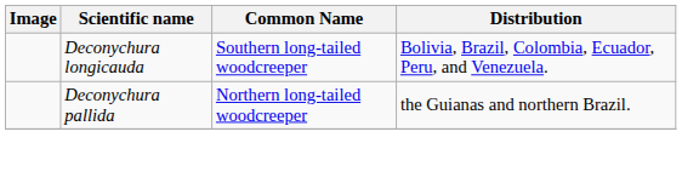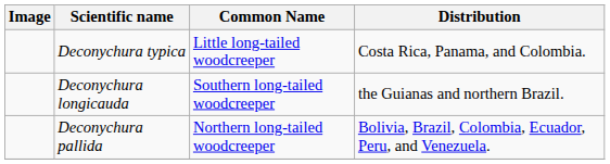+ row: Deconychura typica | Little long-tailed woodcreeper | Costa Rica, Panama, and Colombia.
Deconychura longicauda | Distribution: Bolivia, Brazil, Colombia, Ecuador, Peru, and Venezuela. -> the Guianas and northern Brazil.
Deconychura pallida | Distribution: the Guianas and northern Brazil. -> Bolivia, Brazil, Colombia, Ecuador, Peru, and Venezuela.
